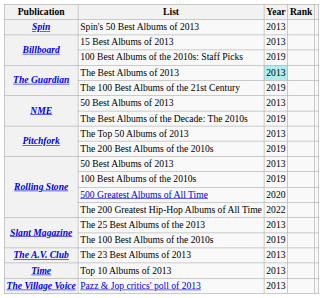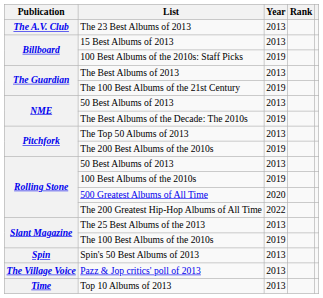rows swapped: The 23 Best Albums of 2013 <-> Spin's 50 Best Albums of 2013
The Best Albums of 2013 | Year: paleturquoise background -> no background
rows swapped: Top 10 Albums of 2013 <-> Pazz & Jop critics' poll of 2013
